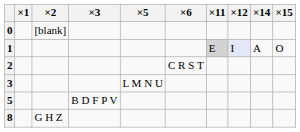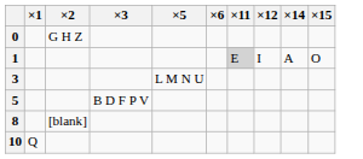0 | ×2: [blank] -> G H Z
1 | ×12: lavender background -> no background
- row: 2 | C R S T
8 | ×2: G H Z -> [blank]
+ row: 10 | Q
